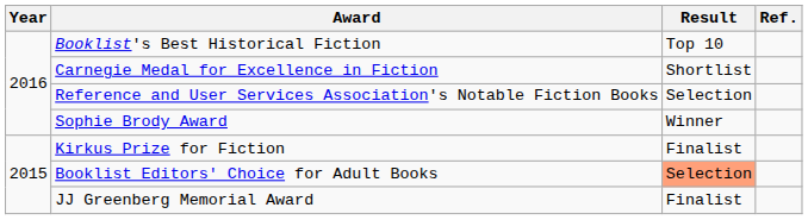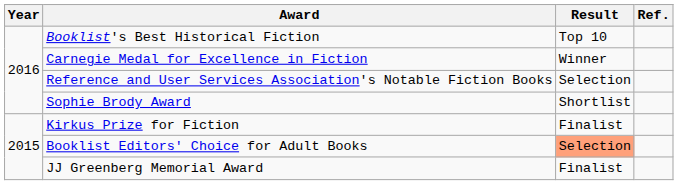Carnegie Medal for Excellence in Fiction | Result: Shortlist -> Winner
Sophie Brody Award | Result: Winner -> Shortlist
